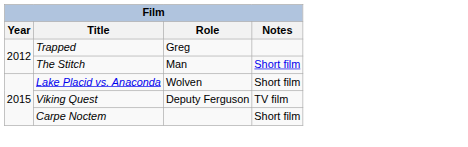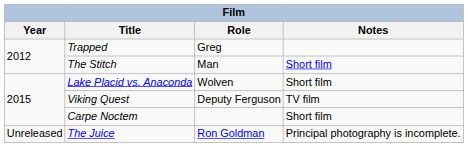+ row: Unreleased | The Juice | Ron Goldman | Principal photography is incomplete.
